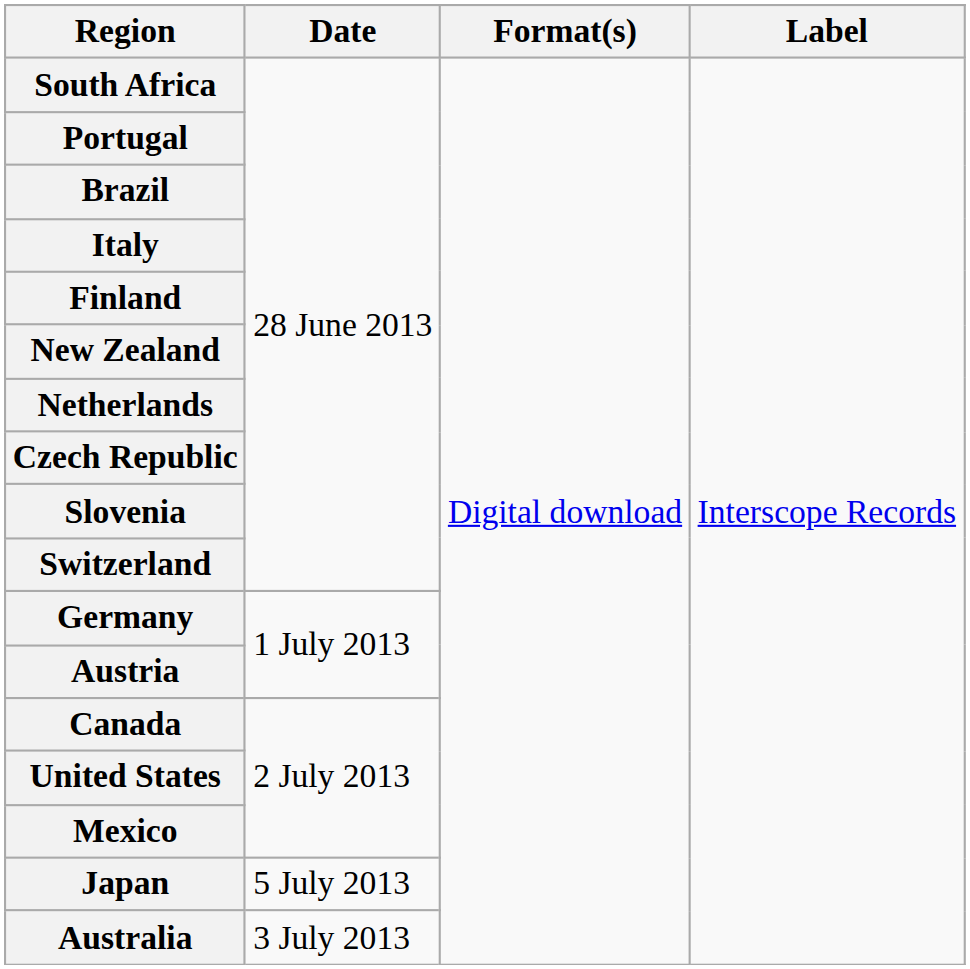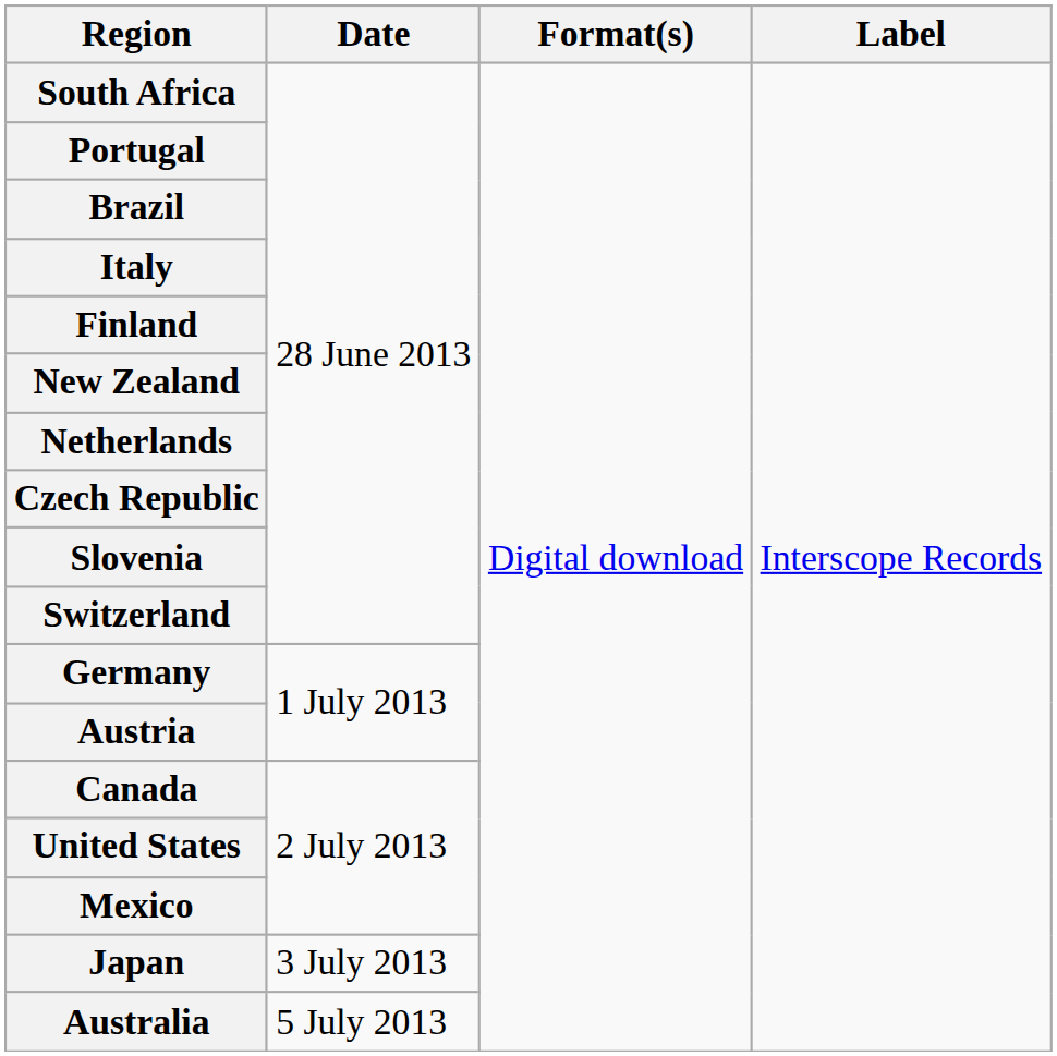Japan | Date: 5 July 2013 -> 3 July 2013
Australia | Date: 3 July 2013 -> 5 July 2013
